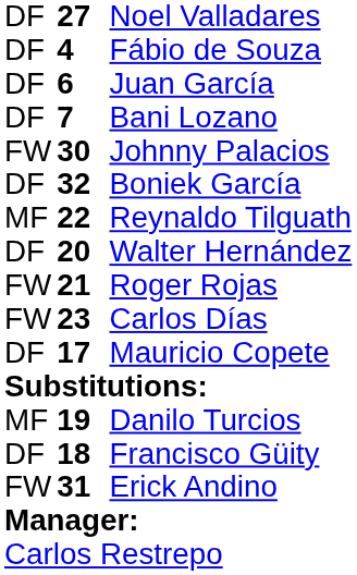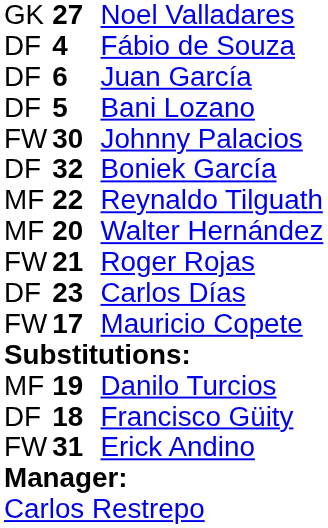Noel Valladares | column 1: DF -> GK
Bani Lozano | column 2: 7 -> 5
Walter Hernández | column 1: DF -> MF
Carlos Días | column 1: FW -> DF
Mauricio Copete | column 1: DF -> FW
